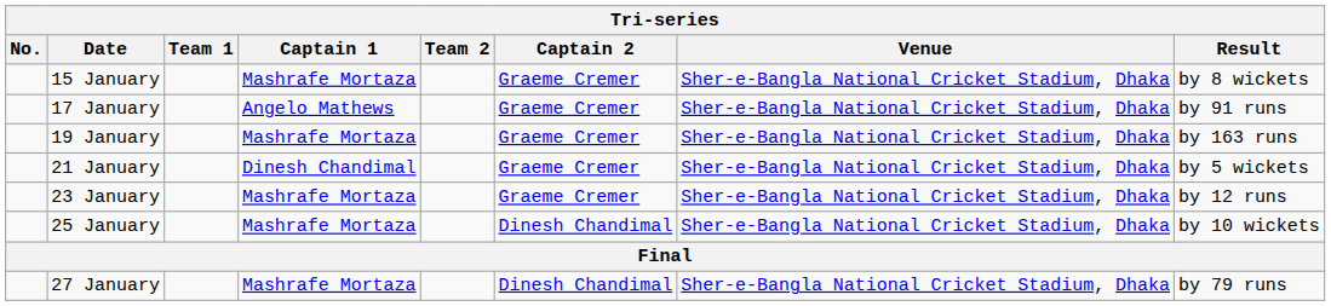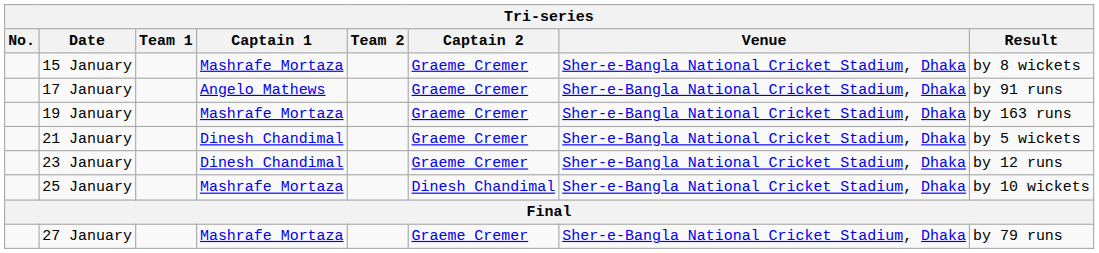23 January | Captain 1: Mashrafe Mortaza -> Dinesh Chandimal
27 January | Captain 2: Dinesh Chandimal -> Graeme Cremer
